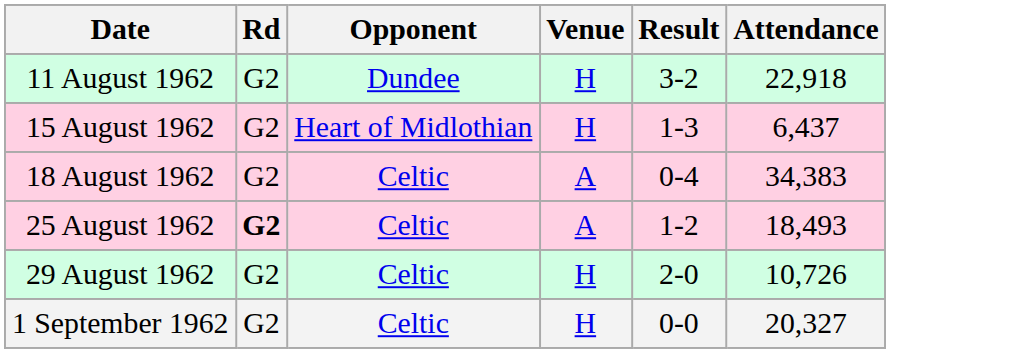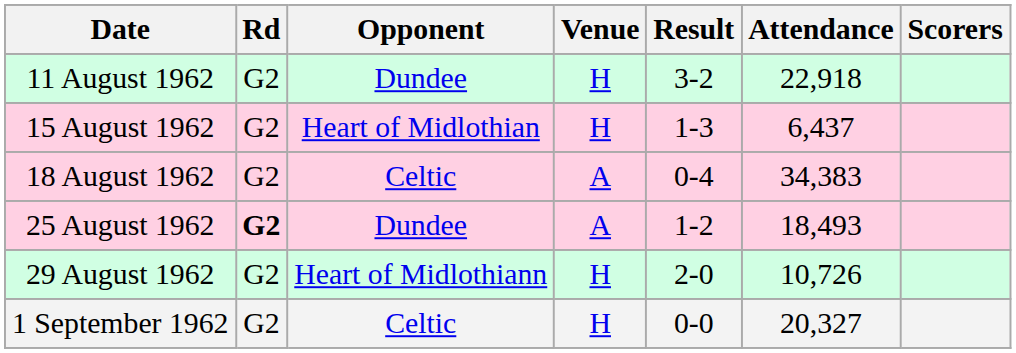+ column: Scorers
25 August 1962 | Opponent: Celtic -> Dundee
29 August 1962 | Opponent: Celtic -> Heart of Midlothiann
